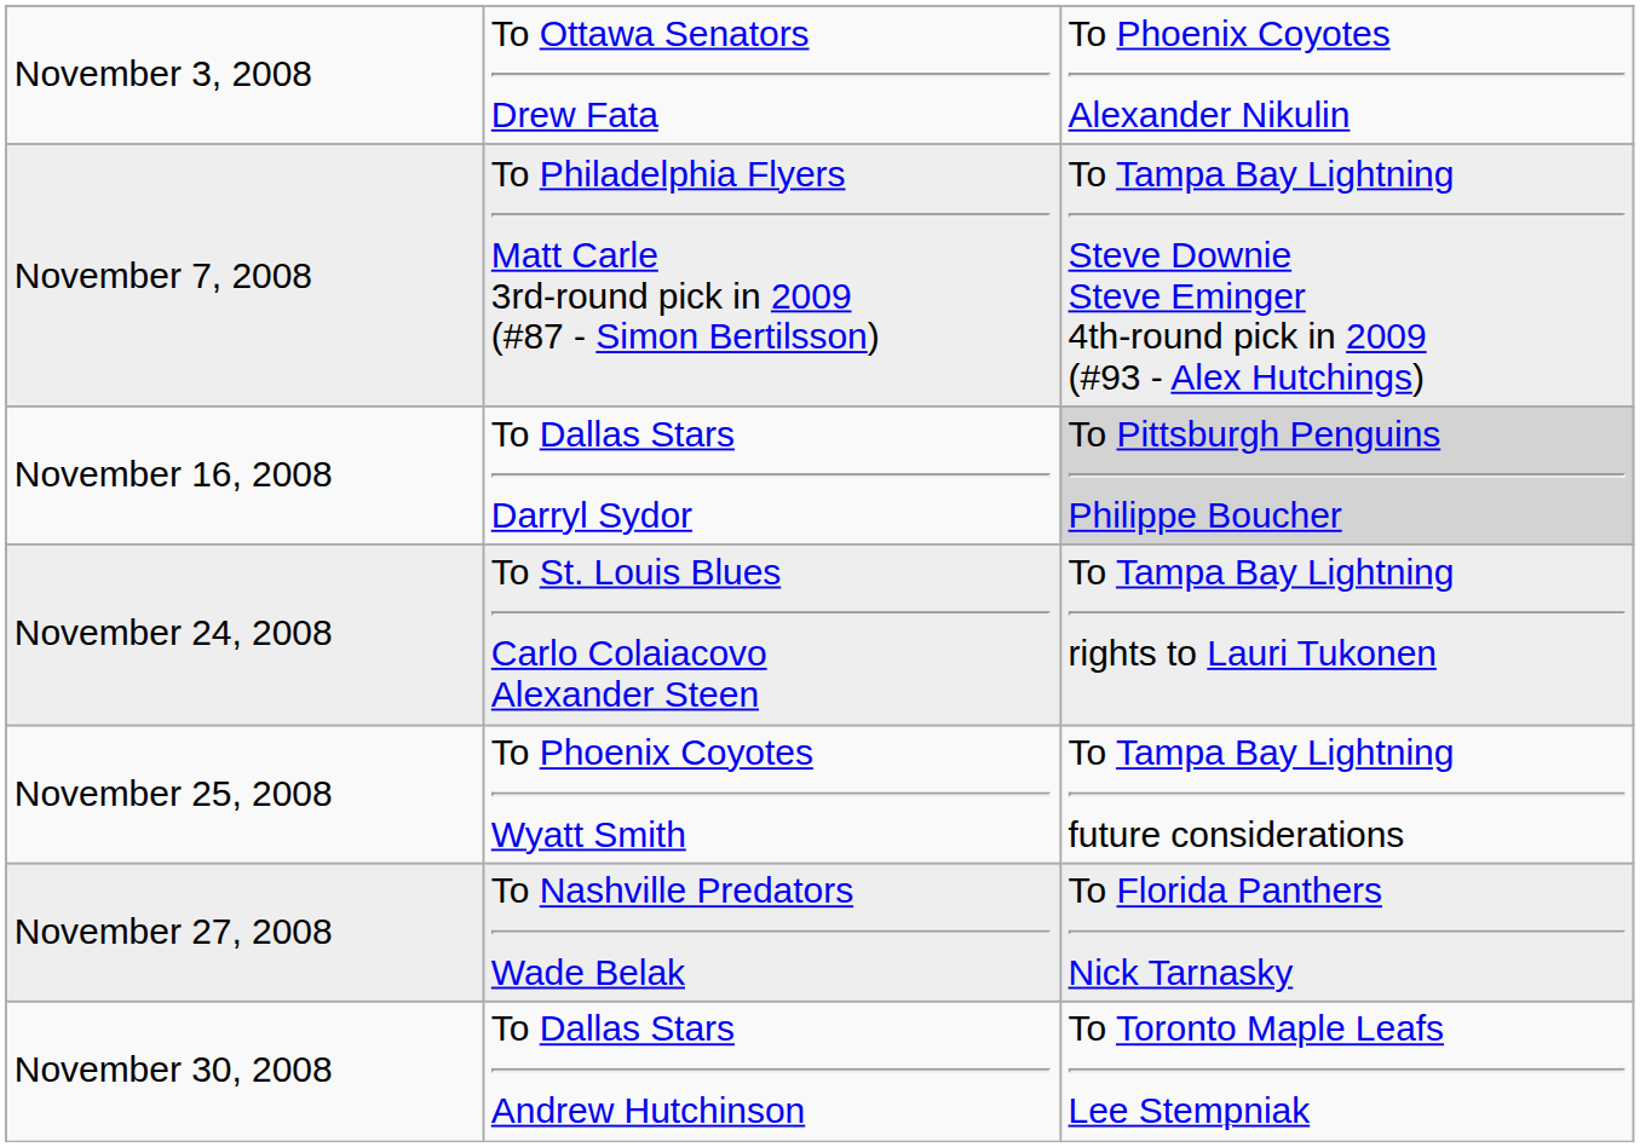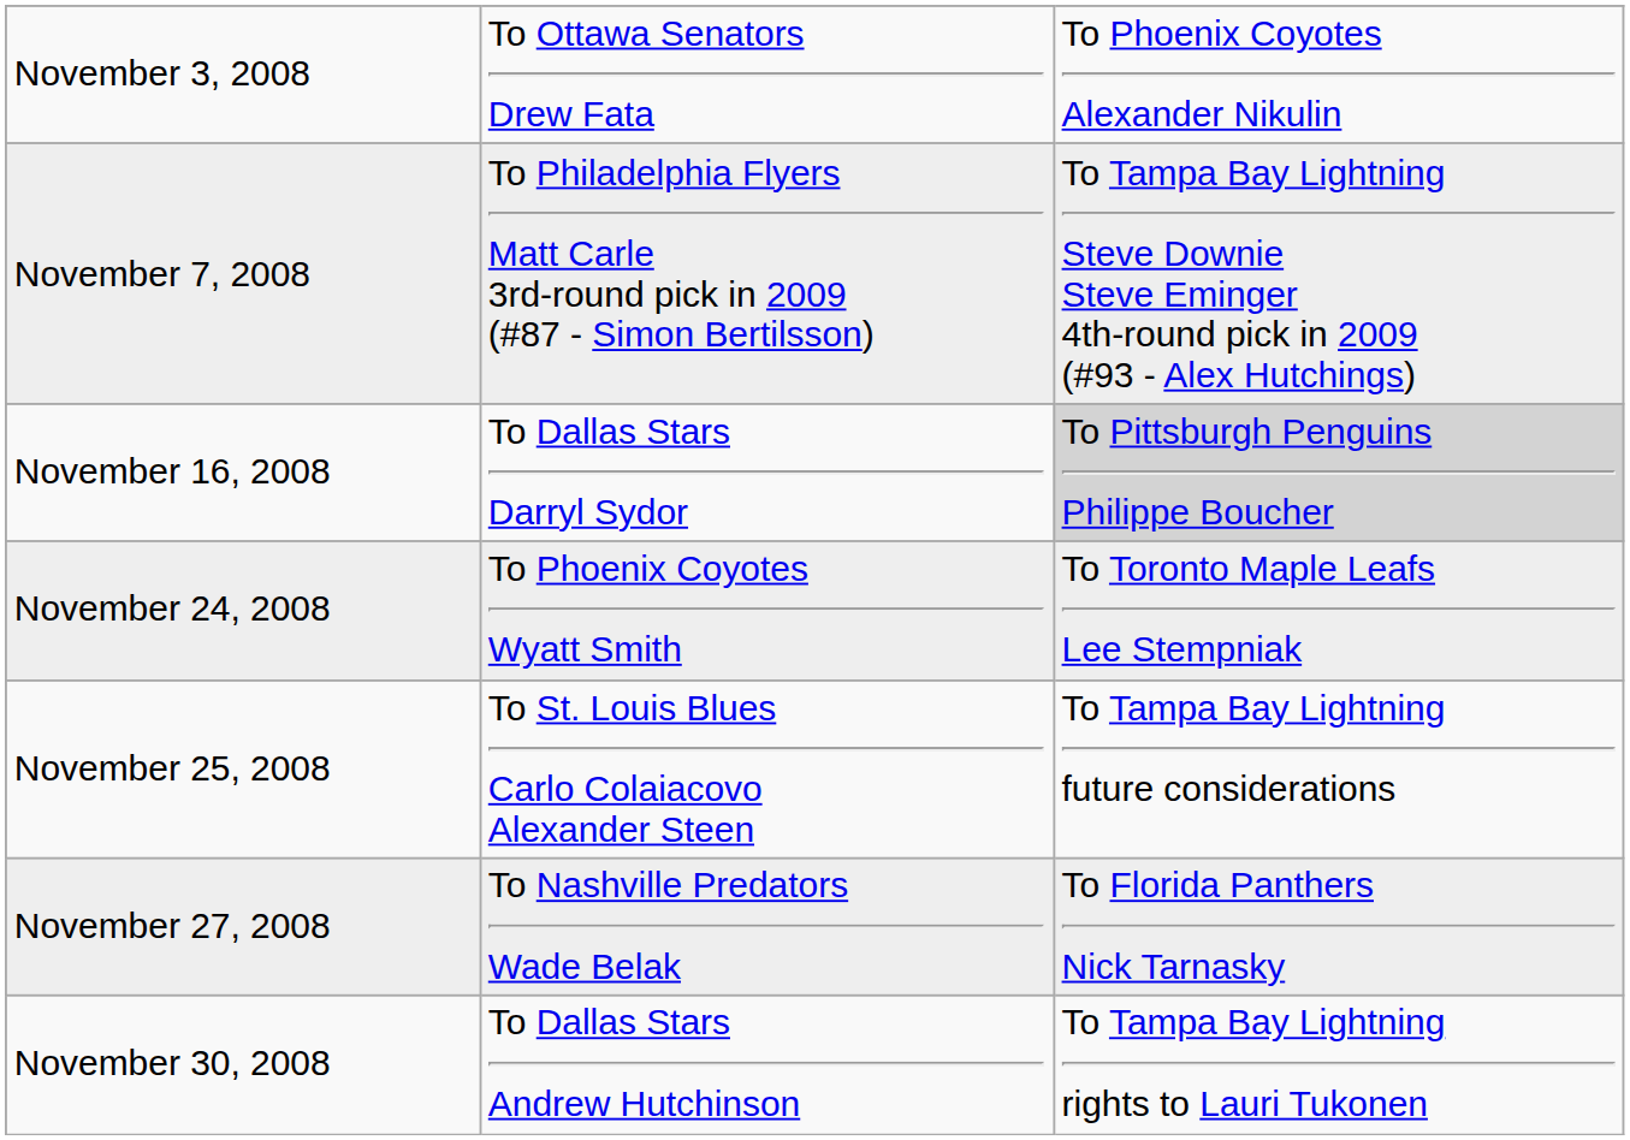November 24, 2008 | column 2: To St. Louis Blues Carlo Colaiacovo Alexander Steen -> To Phoenix Coyotes Wyatt Smith
November 24, 2008 | column 3: To Tampa Bay Lightning rights to Lauri Tukonen -> To Toronto Maple Leafs Lee Stempniak
November 25, 2008 | column 2: To Phoenix Coyotes Wyatt Smith -> To St. Louis Blues Carlo Colaiacovo Alexander Steen
November 30, 2008 | column 3: To Toronto Maple Leafs Lee Stempniak -> To Tampa Bay Lightning rights to Lauri Tukonen
